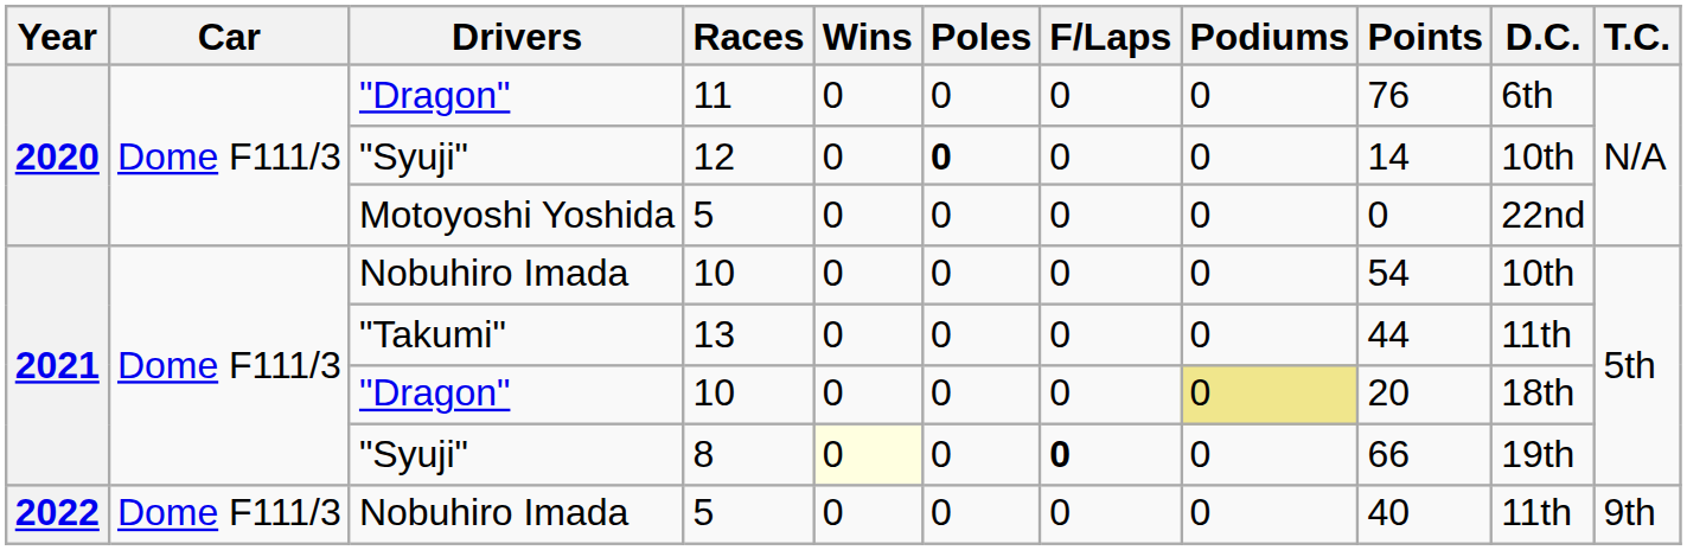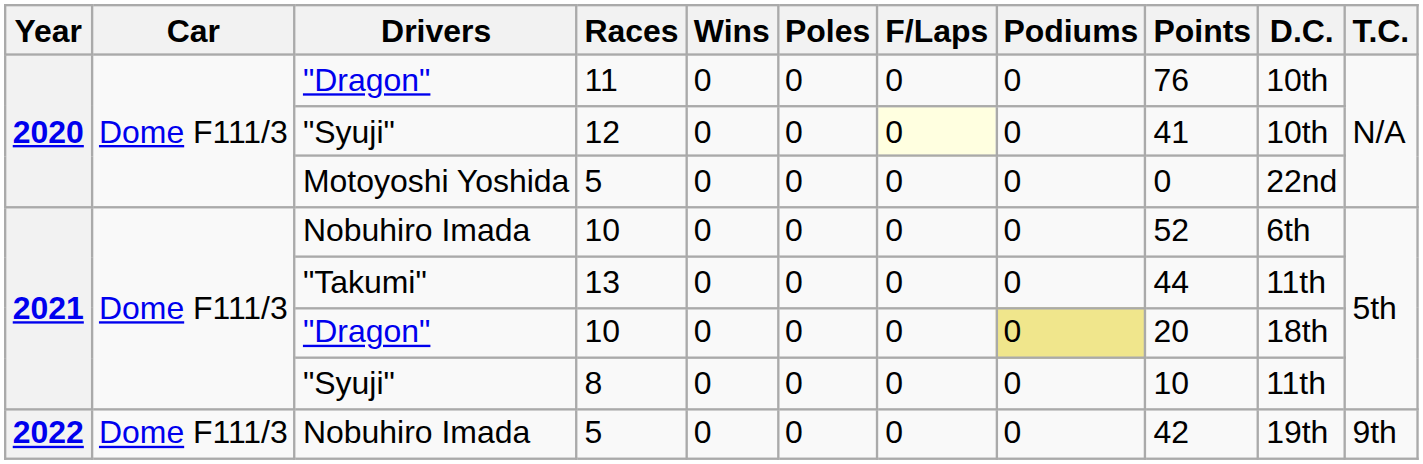11 | D.C.: 6th -> 10th
12 | Poles: bold -> normal
12 | F/Laps: no background -> lightyellow background
12 | Points: 14 -> 41
Nobuhiro Imada / 10 | Points: 54 -> 52
Nobuhiro Imada / 10 | D.C.: 10th -> 6th
8 | Wins: lightyellow background -> no background
8 | F/Laps: bold -> normal
8 | Points: 66 -> 10
8 | D.C.: 19th -> 11th
Nobuhiro Imada / 5 | Points: 40 -> 42
Nobuhiro Imada / 5 | D.C.: 11th -> 19th
